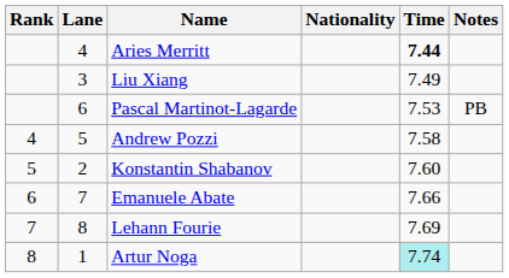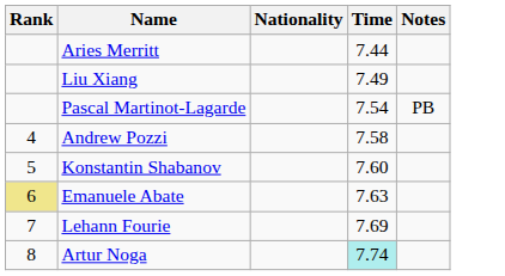- column: Lane | 4 | 3 | 6 | 5 | 2 | 7 | 8 | 1
Aries Merritt | Time: bold -> normal
Pascal Martinot-Lagarde | Time: 7.53 -> 7.54
Emanuele Abate | Rank: no background -> khaki background
Emanuele Abate | Time: 7.66 -> 7.63
